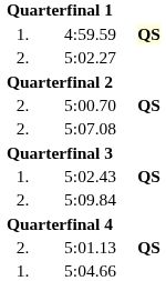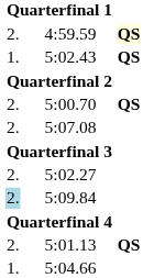4:59.59 | column 1: 1. -> 2.
rows swapped: 5:02.27 <-> 5:02.43
5:09.84 | column 1: no background -> lightblue background
